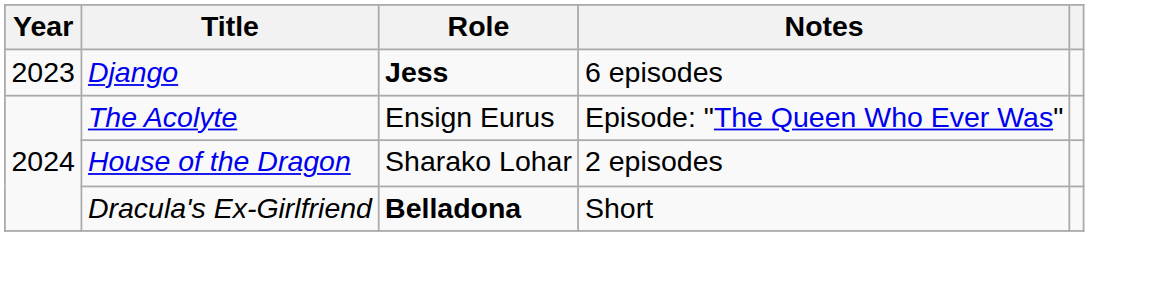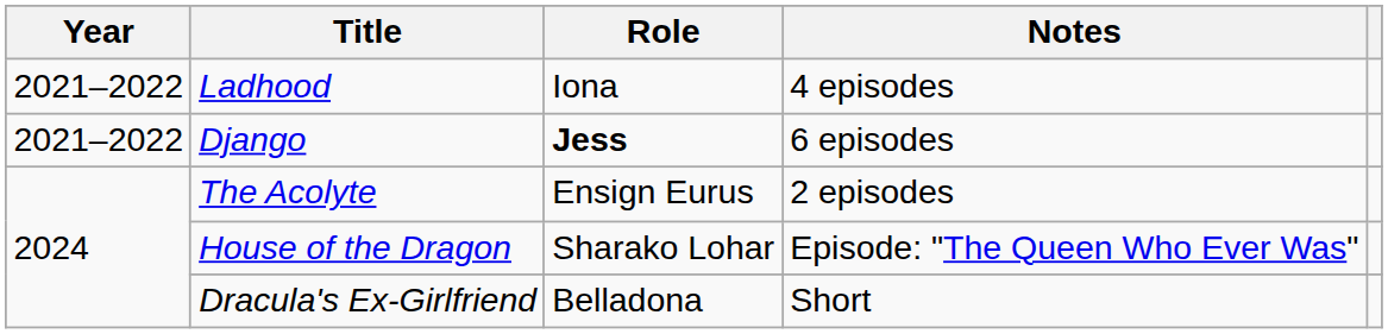+ row: 2021–2022 | Ladhood | Iona | 4 episodes
Django | Year: 2023 -> 2021–2022
The Acolyte | Notes: Episode: "The Queen Who Ever Was" -> 2 episodes
House of the Dragon | Notes: 2 episodes -> Episode: "The Queen Who Ever Was"
Dracula's Ex-Girlfriend | Role: bold -> normal
